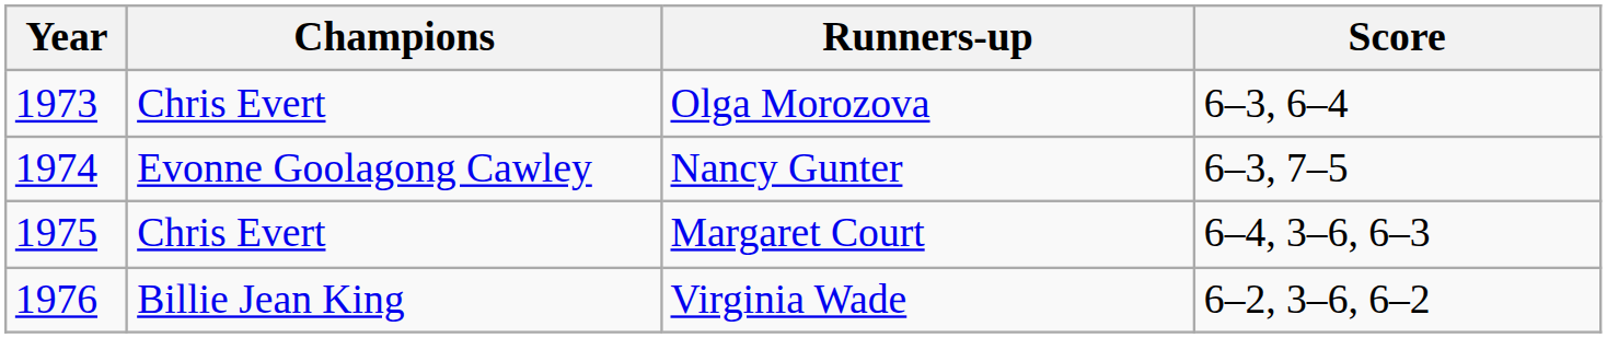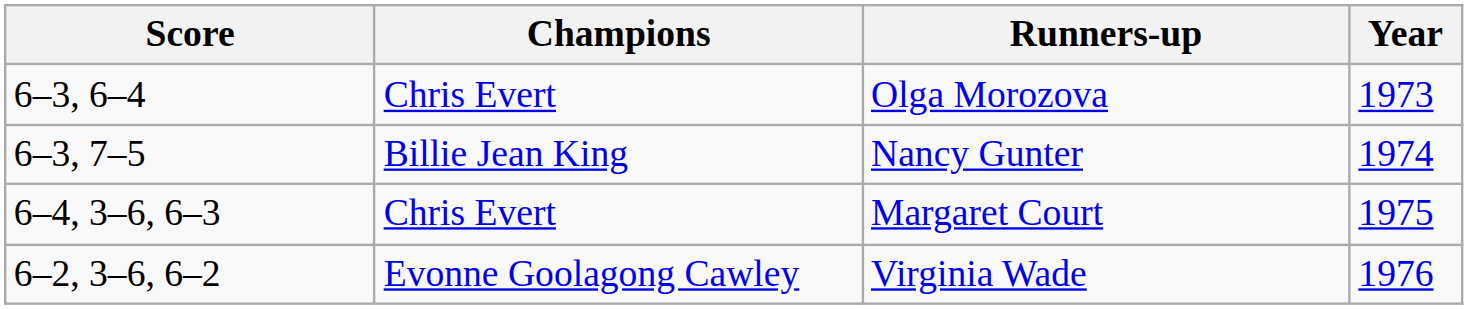columns swapped: Year <-> Score
Nancy Gunter | Champions: Evonne Goolagong Cawley -> Billie Jean King
Virginia Wade | Champions: Billie Jean King -> Evonne Goolagong Cawley
